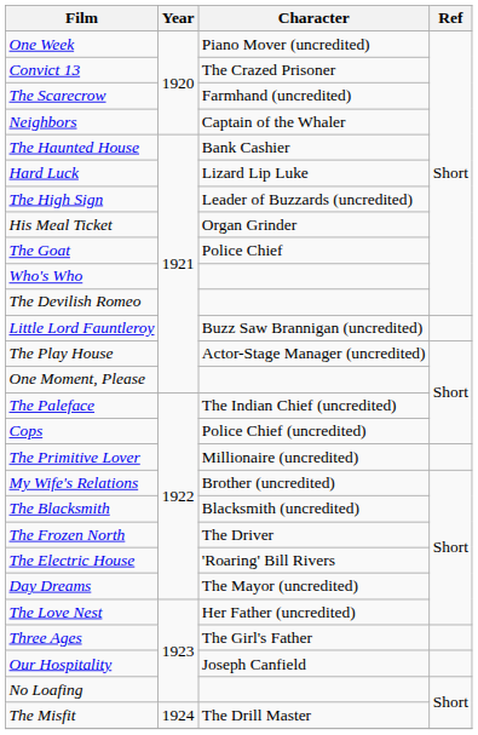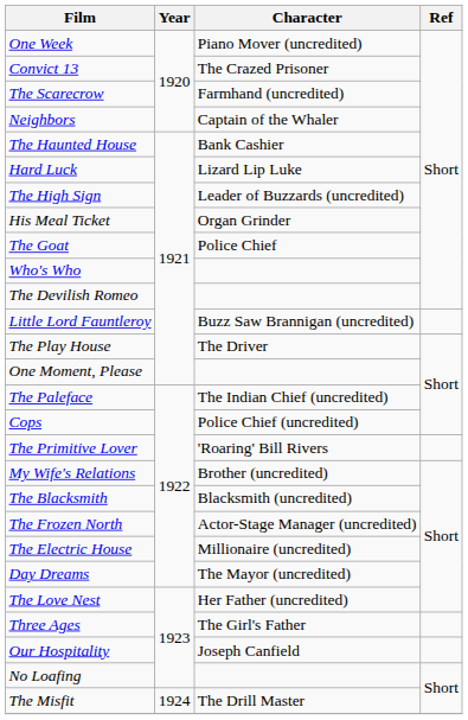The Play House | Character: Actor-Stage Manager (uncredited) -> The Driver
The Primitive Lover | Character: Millionaire (uncredited) -> 'Roaring' Bill Rivers
The Frozen North | Character: The Driver -> Actor-Stage Manager (uncredited)
The Electric House | Character: 'Roaring' Bill Rivers -> Millionaire (uncredited)
